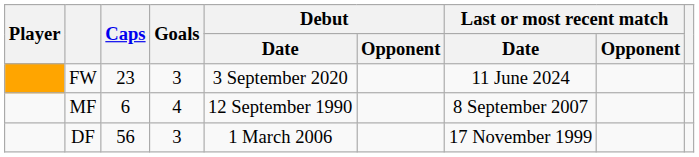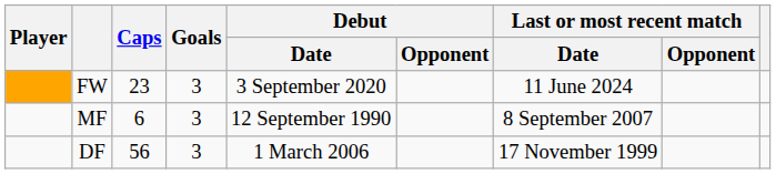MF | Goals: 4 -> 3
